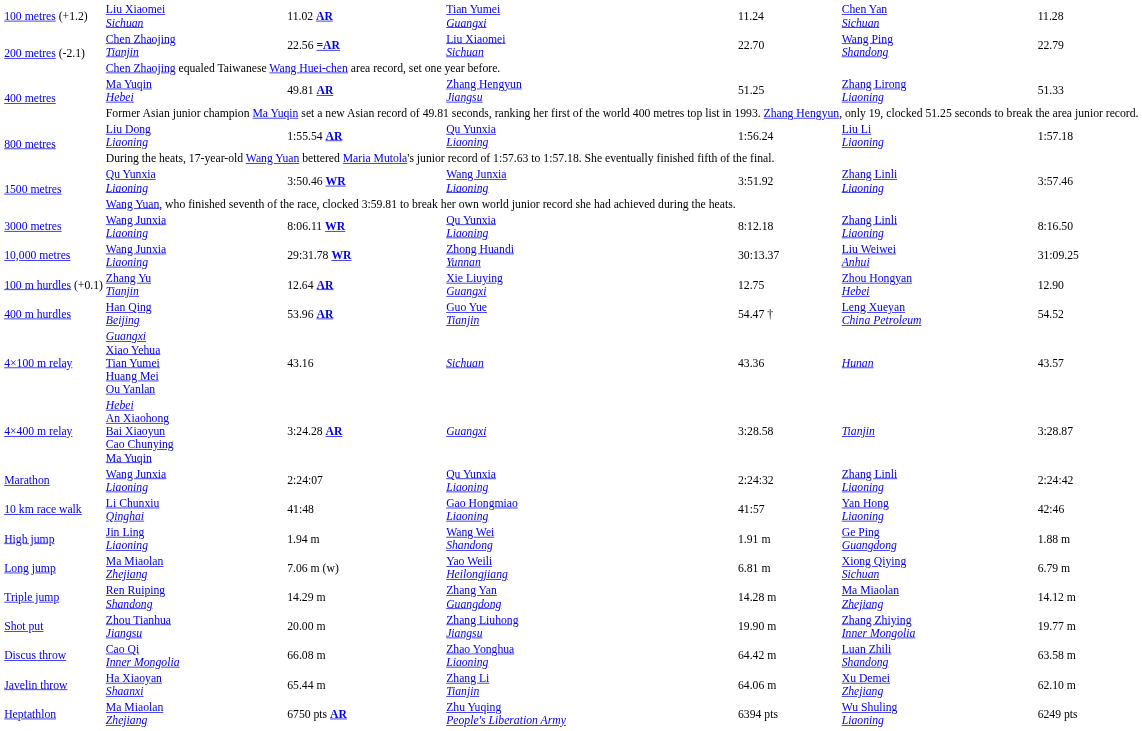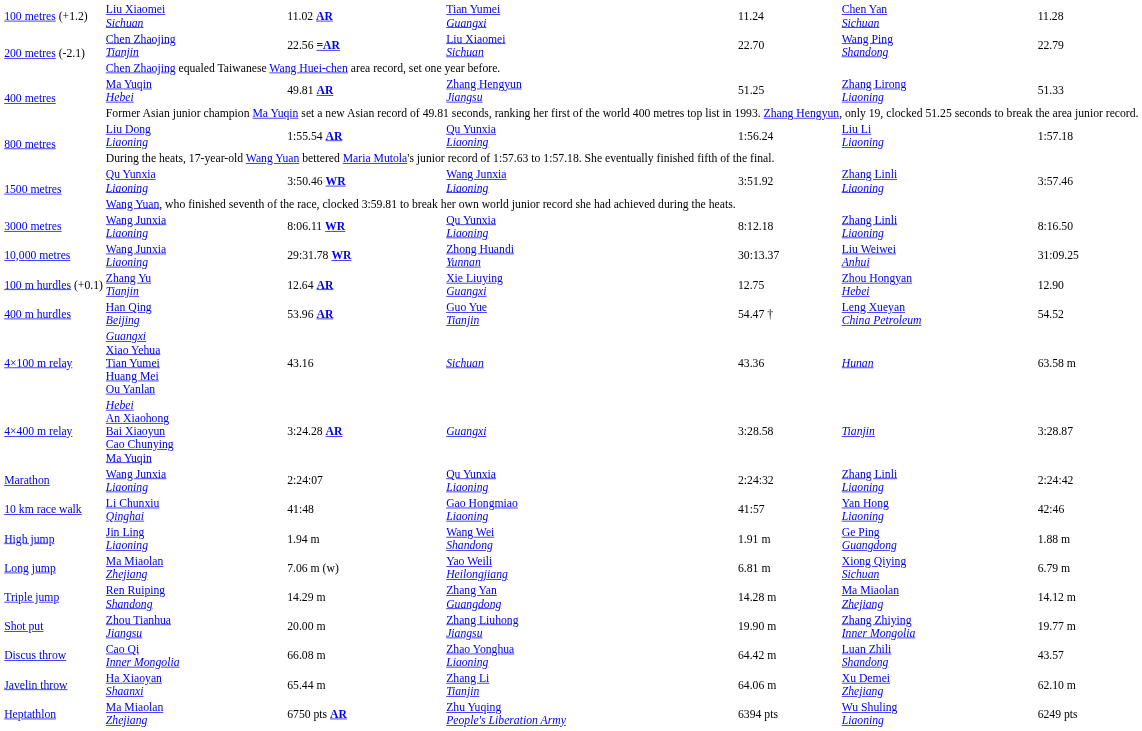43.16 | column 7: 43.57 -> 63.58 m
66.08 m | column 7: 63.58 m -> 43.57
